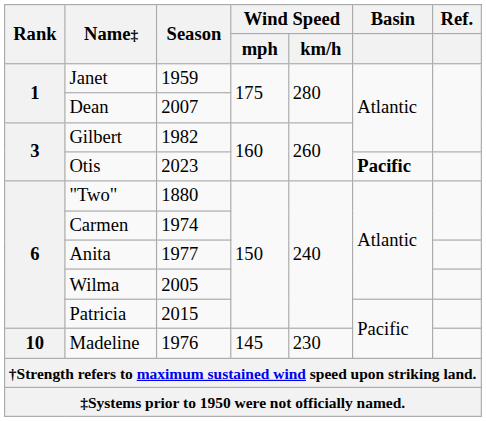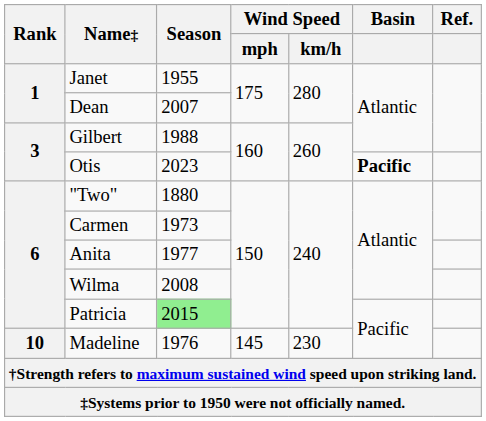Janet | Season: 1959 -> 1955
Gilbert | Season: 1982 -> 1988
Carmen | Season: 1974 -> 1973
Wilma | Season: 2005 -> 2008
Patricia | Season: no background -> lightgreen background
